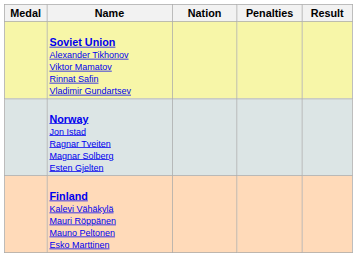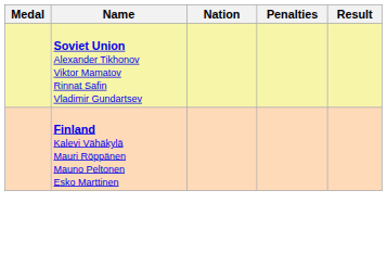- row: Norway Jon Istad Ragnar Tveiten Magnar Solberg Esten Gjelten
